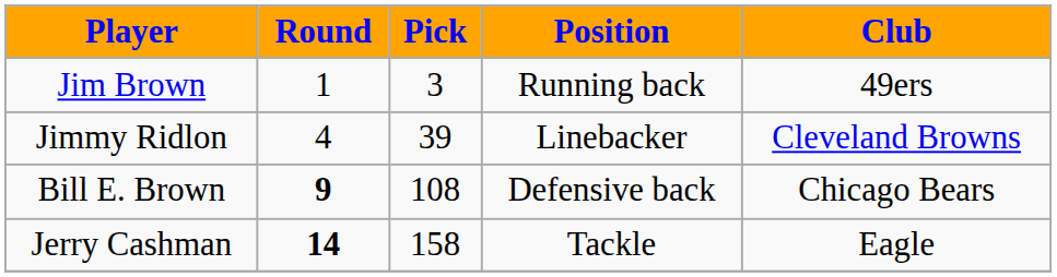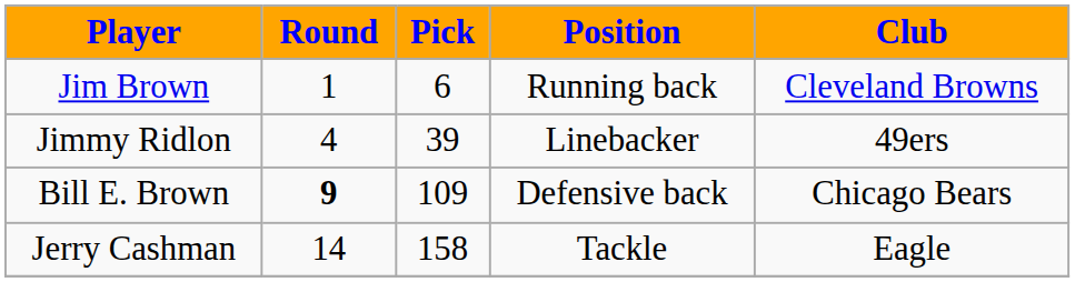Jim Brown | Pick: 3 -> 6
Jim Brown | Club: 49ers -> Cleveland Browns
Jimmy Ridlon | Club: Cleveland Browns -> 49ers
Bill E. Brown | Pick: 108 -> 109
Jerry Cashman | Round: bold -> normal
